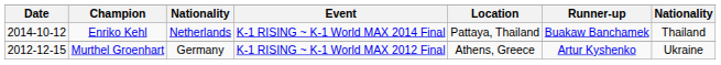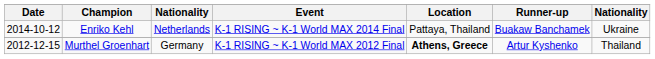Enriko Kehl | column 7: Thailand -> Ukraine
Murthel Groenhart | Location: normal -> bold
Murthel Groenhart | column 7: Ukraine -> Thailand
